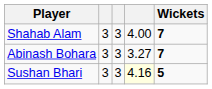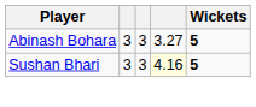- row: Shahab Alam | 3 | 3 | 4.00 | 7
Abinash Bohara | Wickets: 7 -> 5
